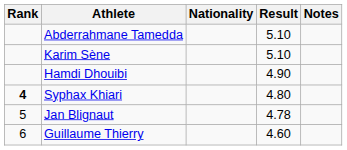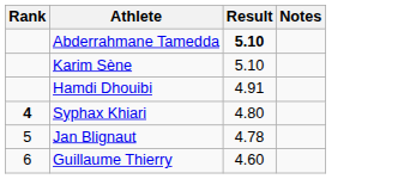- column: Nationality
Abderrahmane Tamedda | Result: normal -> bold
Hamdi Dhouibi | Result: 4.90 -> 4.91
